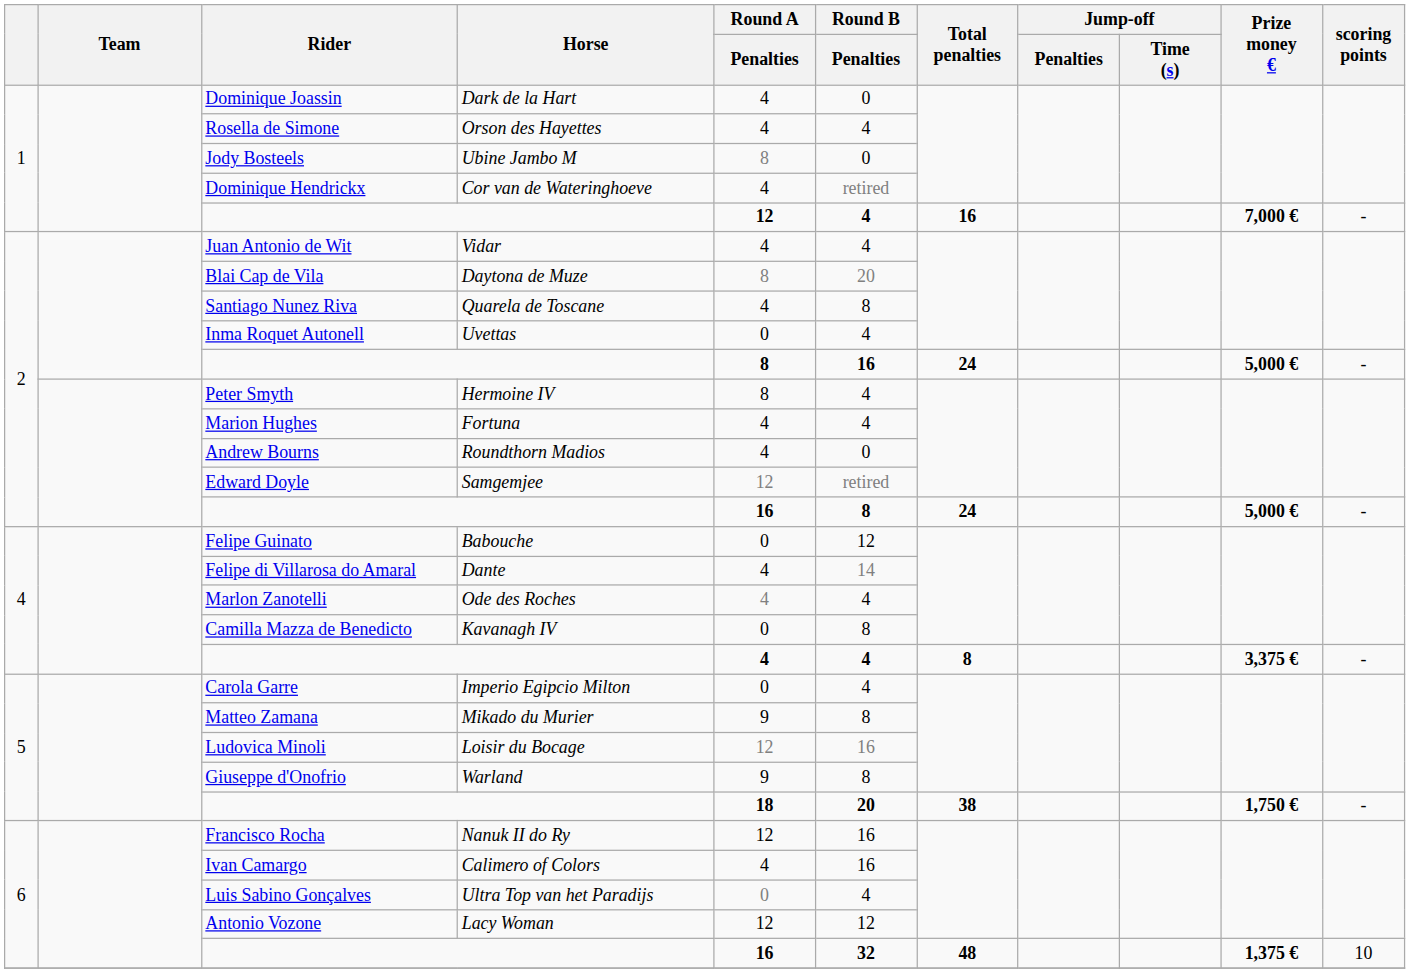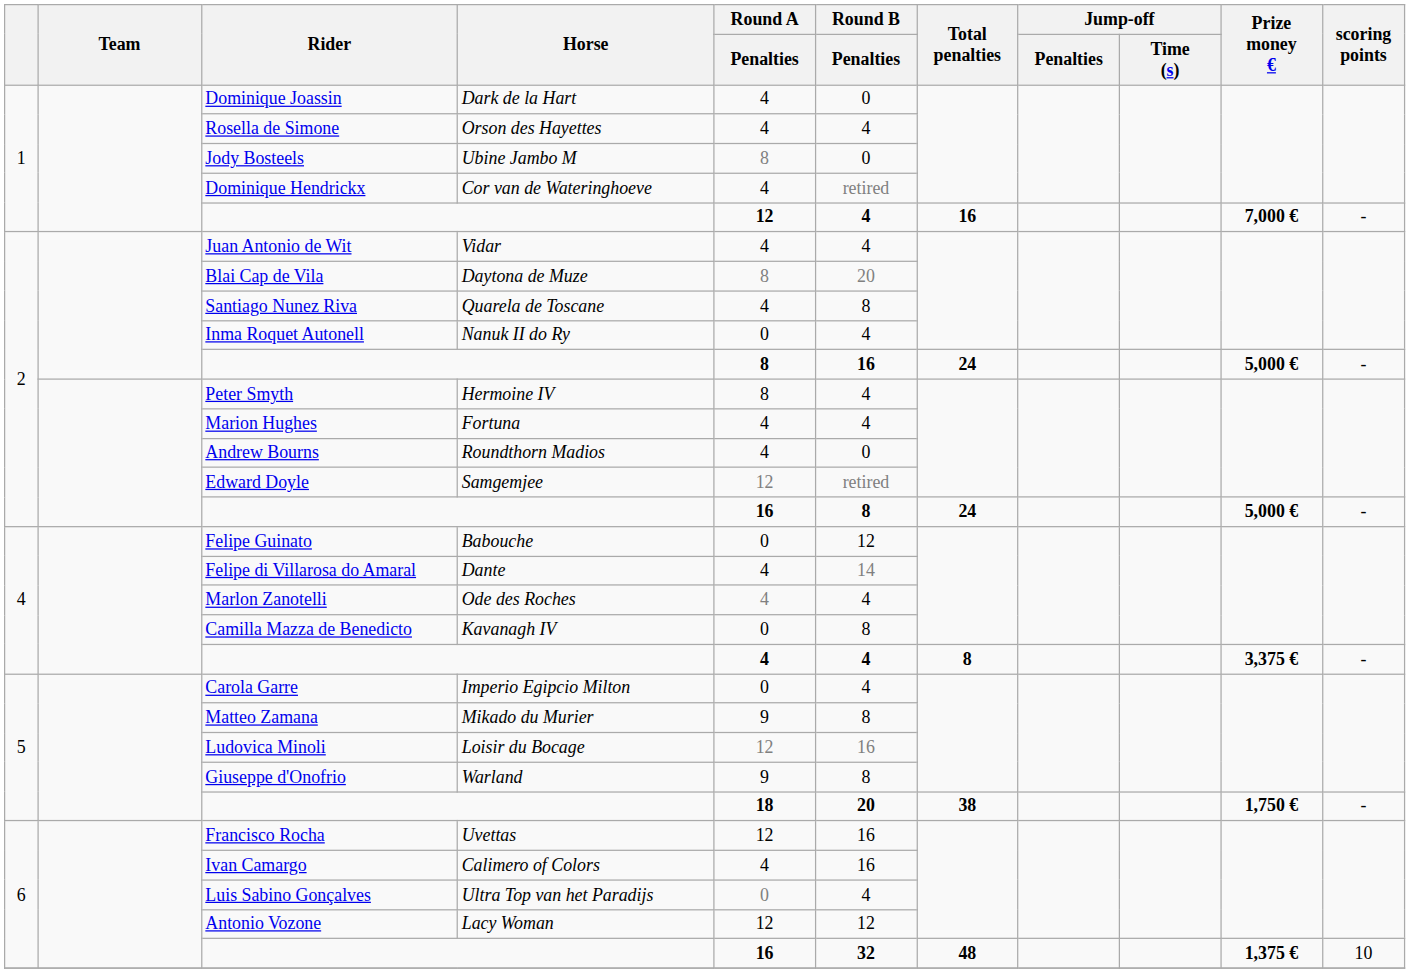Inma Roquet Autonell | Horse: Uvettas -> Nanuk II do Ry
Francisco Rocha | Horse: Nanuk II do Ry -> Uvettas
